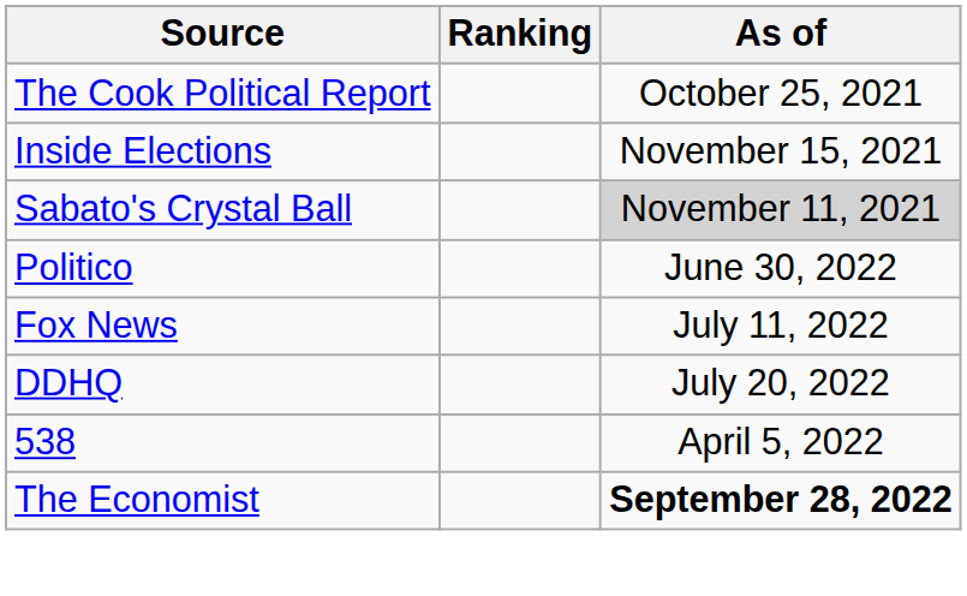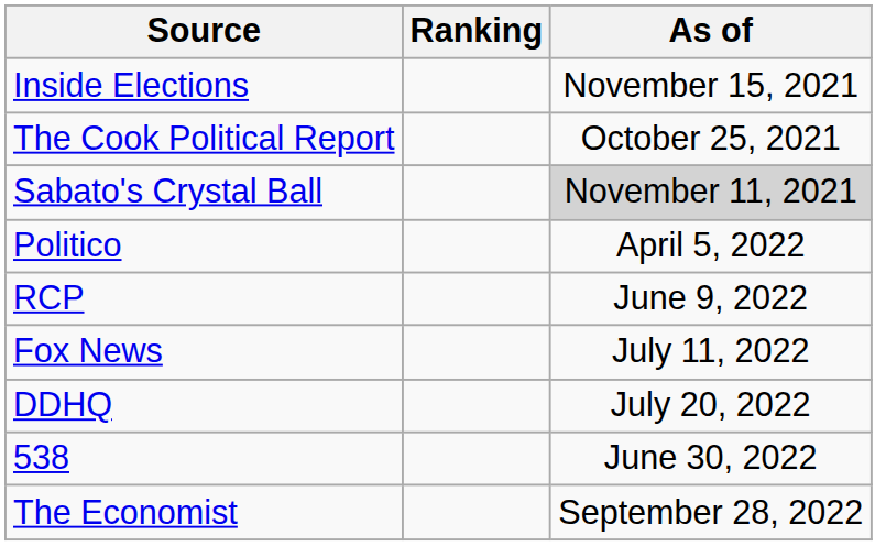rows swapped: The Cook Political Report <-> Inside Elections
Politico | As of: June 30, 2022 -> April 5, 2022
+ row: RCP | June 9, 2022
538 | As of: April 5, 2022 -> June 30, 2022
The Economist | As of: bold -> normal
